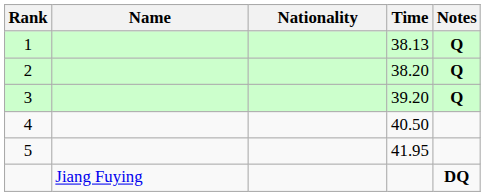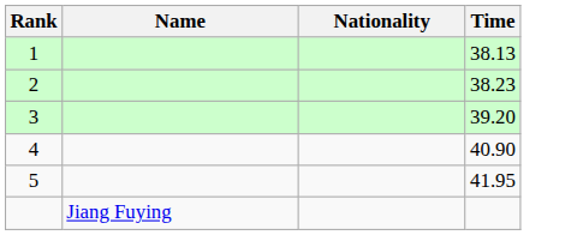- column: Notes | Q | Q | Q | DQ
2 | Time: 38.20 -> 38.23
4 | Time: 40.50 -> 40.90
